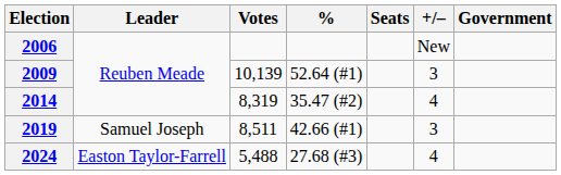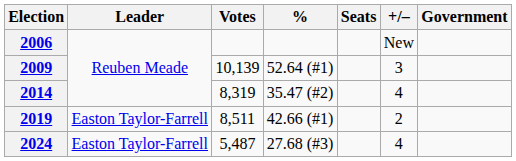2019 | Leader: Samuel Joseph -> Easton Taylor-Farrell
2019 | +/–: 3 -> 2
2024 | Votes: 5,488 -> 5,487
